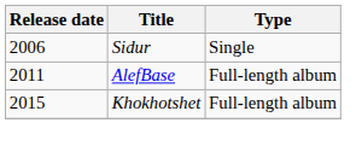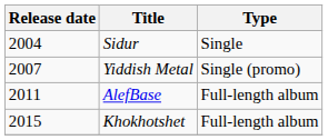Sidur | Release date: 2006 -> 2004
+ row: 2007 | Yiddish Metal | Single (promo)
